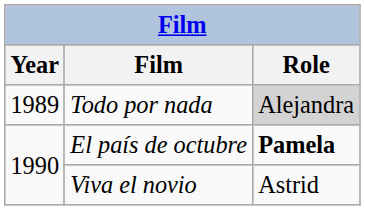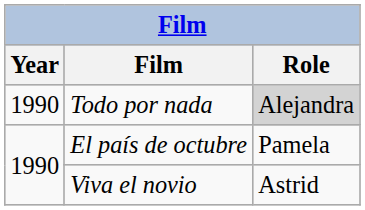Todo por nada | Year: 1989 -> 1990
El país de octubre | Role: bold -> normal
